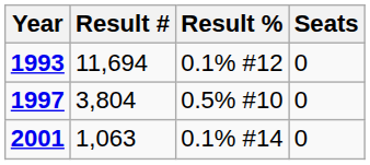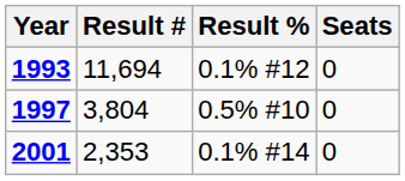2001 | Result #: 1,063 -> 2,353
